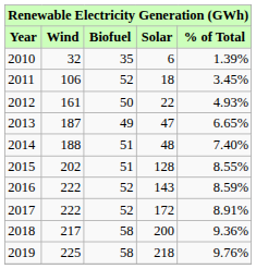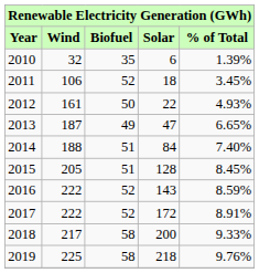2014 | Solar: 48 -> 84
2015 | Wind: 202 -> 205
2015 | % of Total: 8.55% -> 8.45%
2018 | % of Total: 9.36% -> 9.33%
